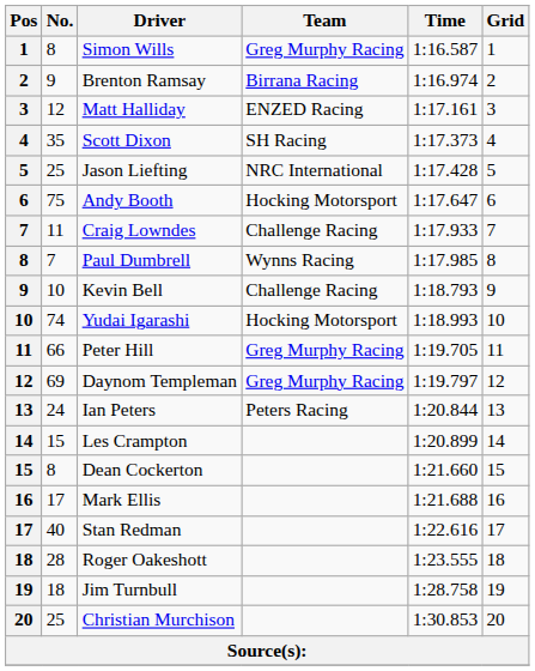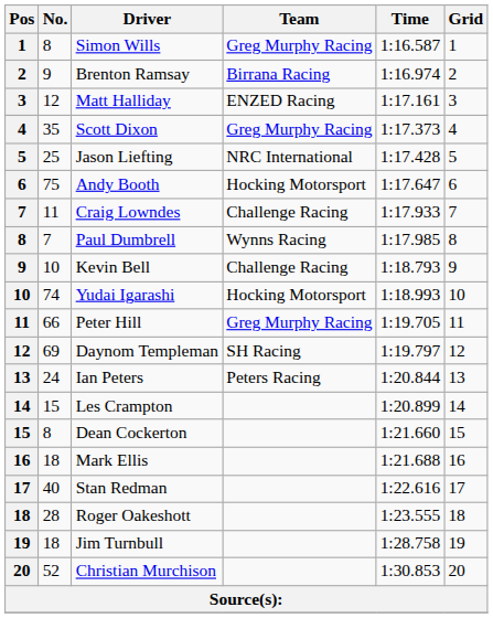Scott Dixon | Team: SH Racing -> Greg Murphy Racing
Daynom Templeman | Team: Greg Murphy Racing -> SH Racing
Mark Ellis | No.: 17 -> 18
Christian Murchison | No.: 25 -> 52
